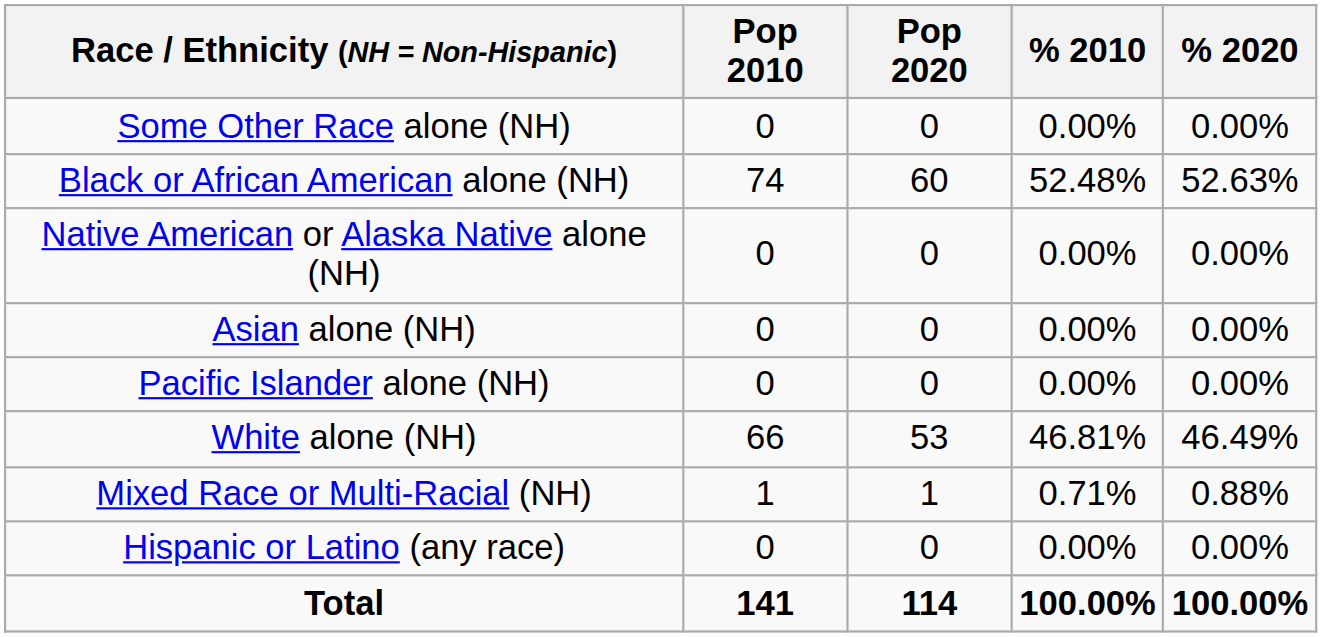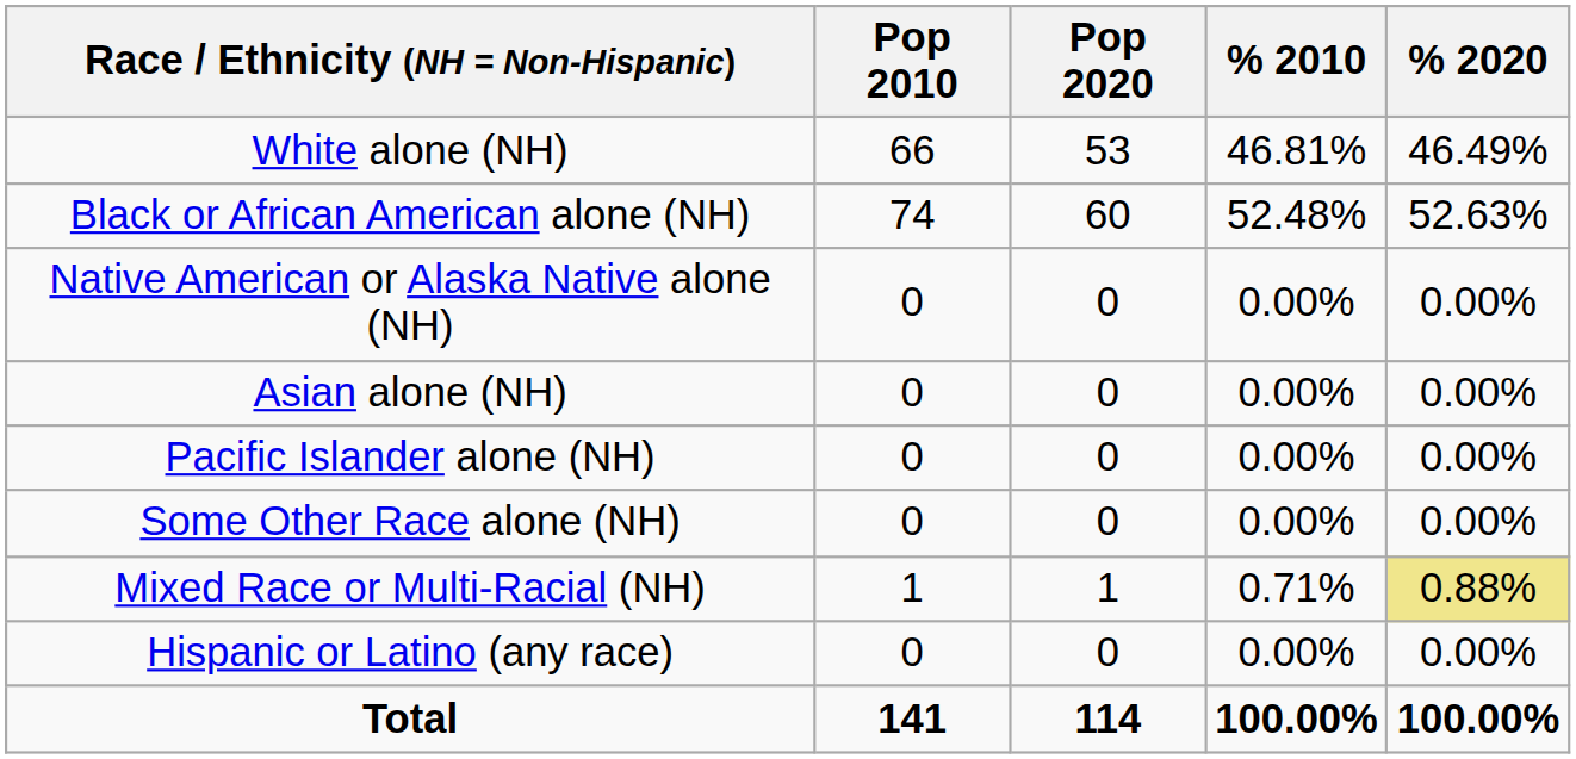rows swapped: White alone (NH) <-> Some Other Race alone (NH)
Mixed Race or Multi-Racial (NH) | % 2020: no background -> khaki background
